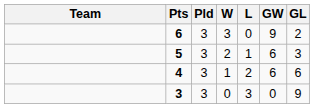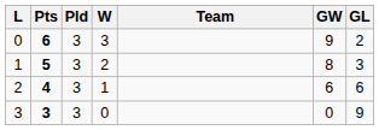columns swapped: Team <-> L
5 | GW: 6 -> 8
